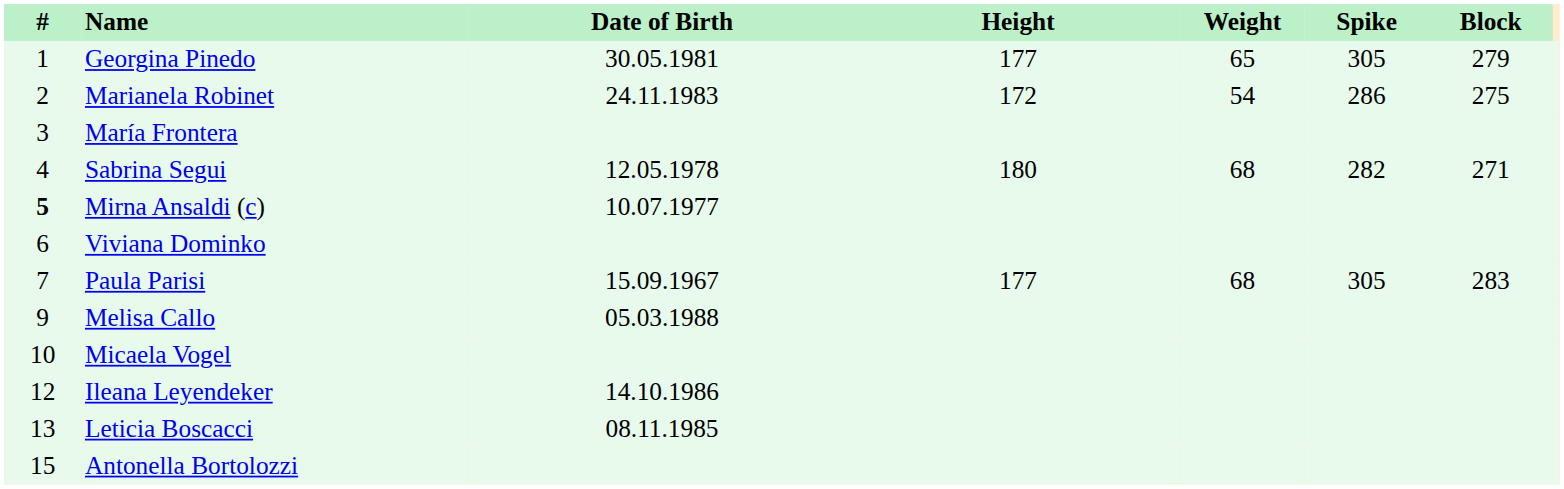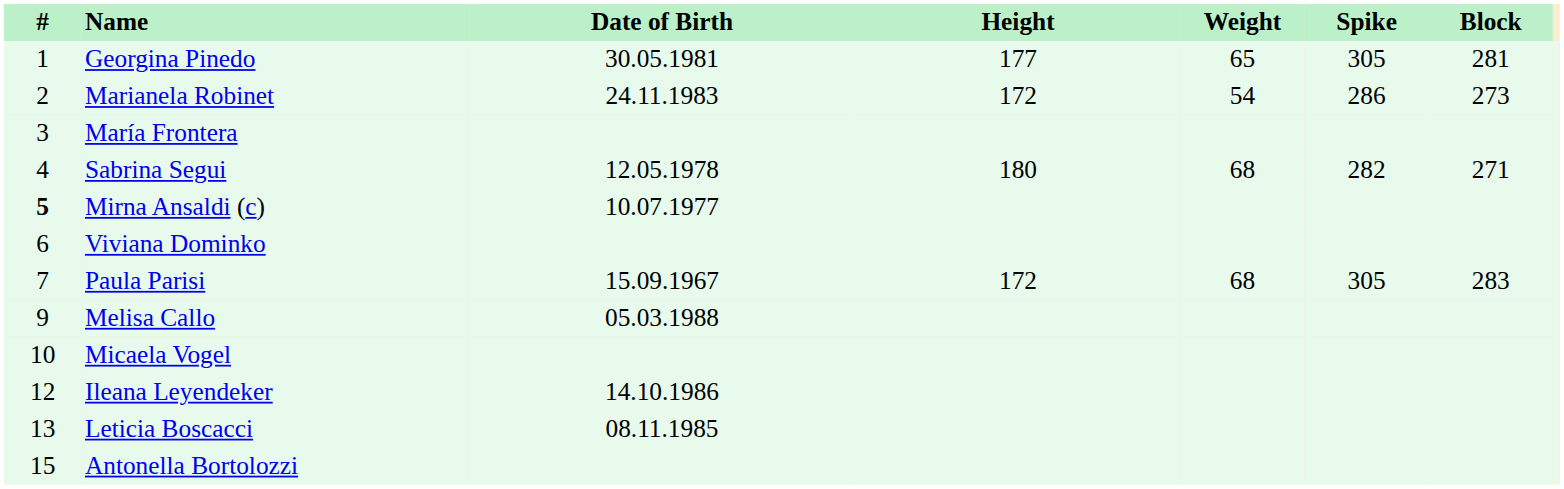Georgina Pinedo | Block: 279 -> 281
Marianela Robinet | Block: 275 -> 273
Paula Parisi | Height: 177 -> 172
